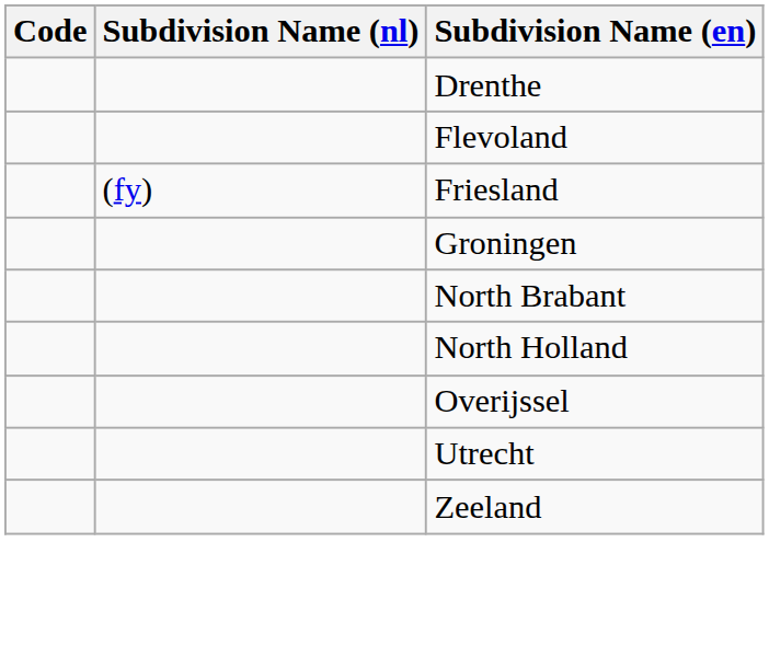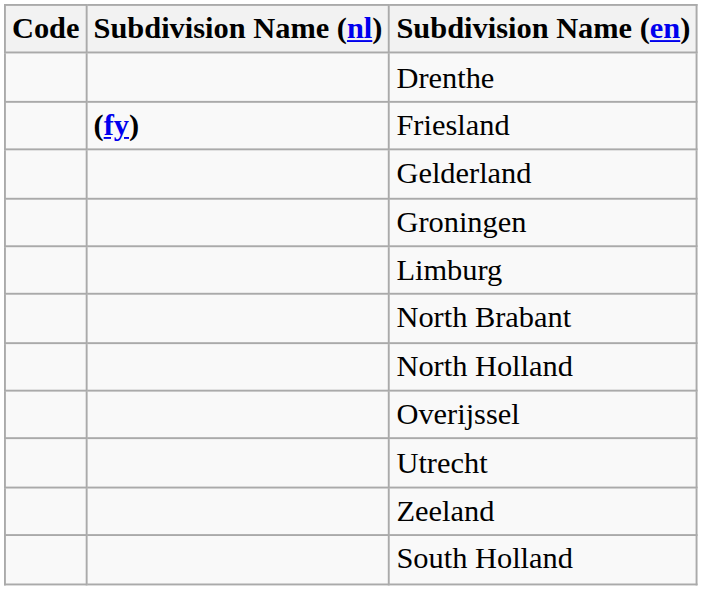- row: Flevoland
Friesland | Subdivision Name (nl): normal -> bold
+ row: Gelderland
+ row: Limburg
+ row: South Holland
